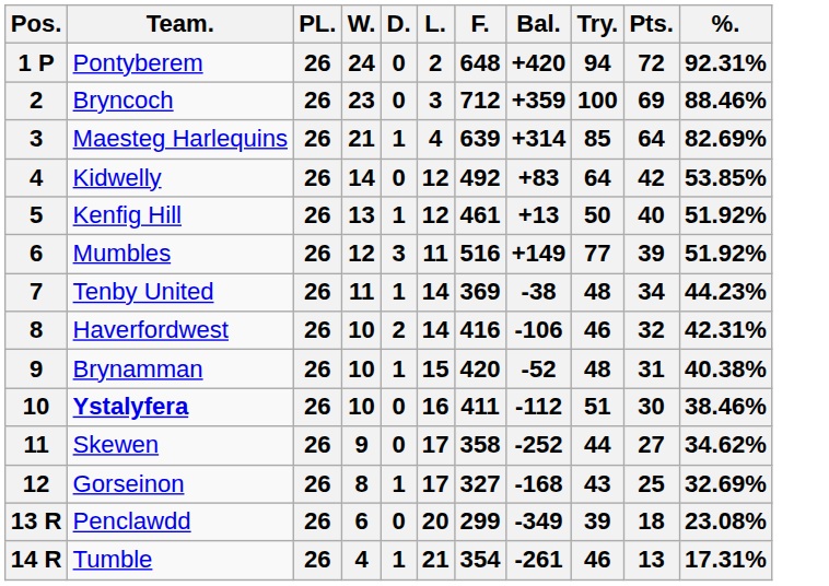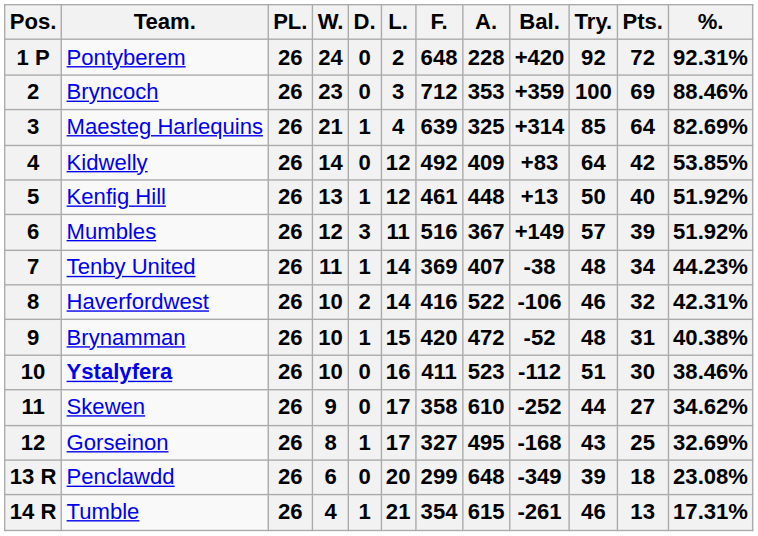+ column: A. | 228 | 353 | 325 | 409 | 448 | 367 | 407 | 522 | 472 | 523 | 610 | 495 | 648 | 615
Pontyberem | Try.: 94 -> 92
Mumbles | Try.: 77 -> 57
